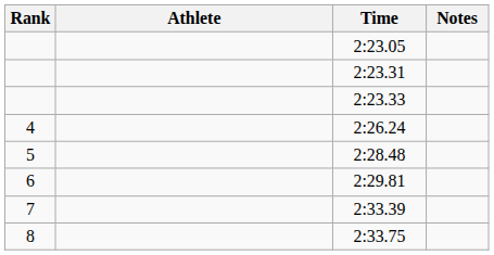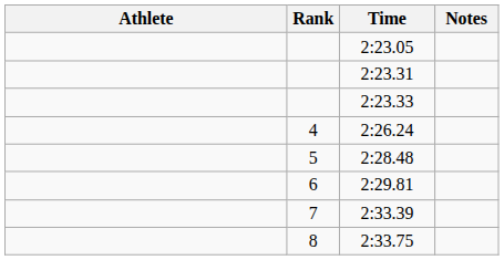columns swapped: Rank <-> Athlete
